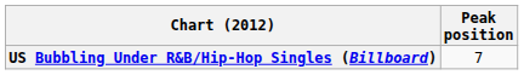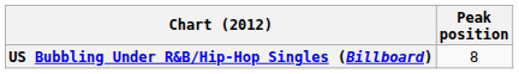US Bubbling Under R&B/Hip-Hop Singles (Billboard) | Peak position: 7 -> 8
